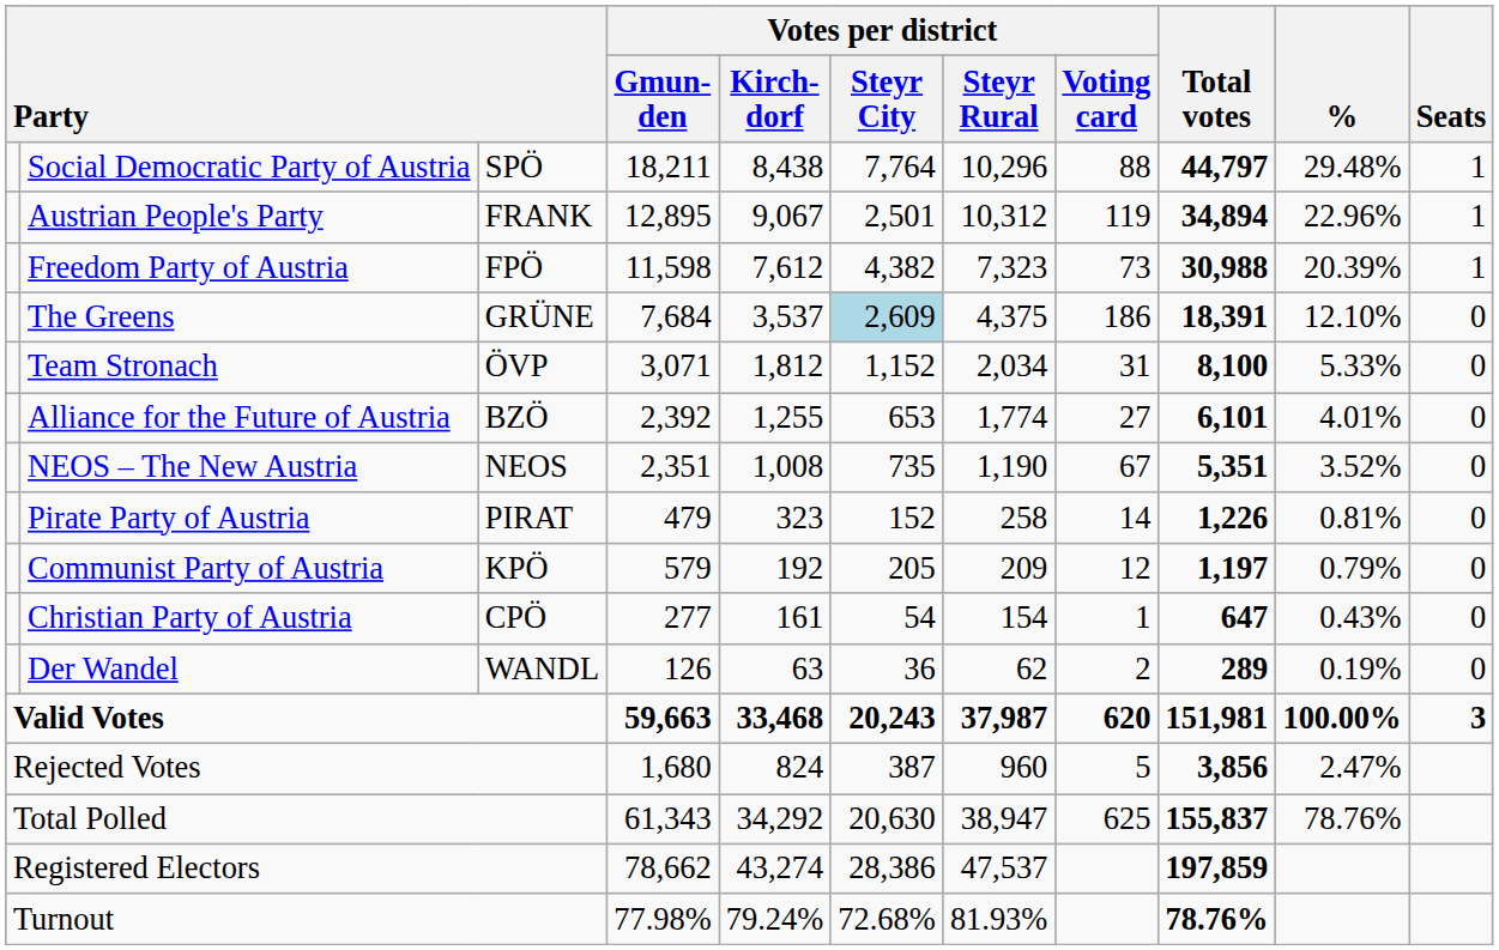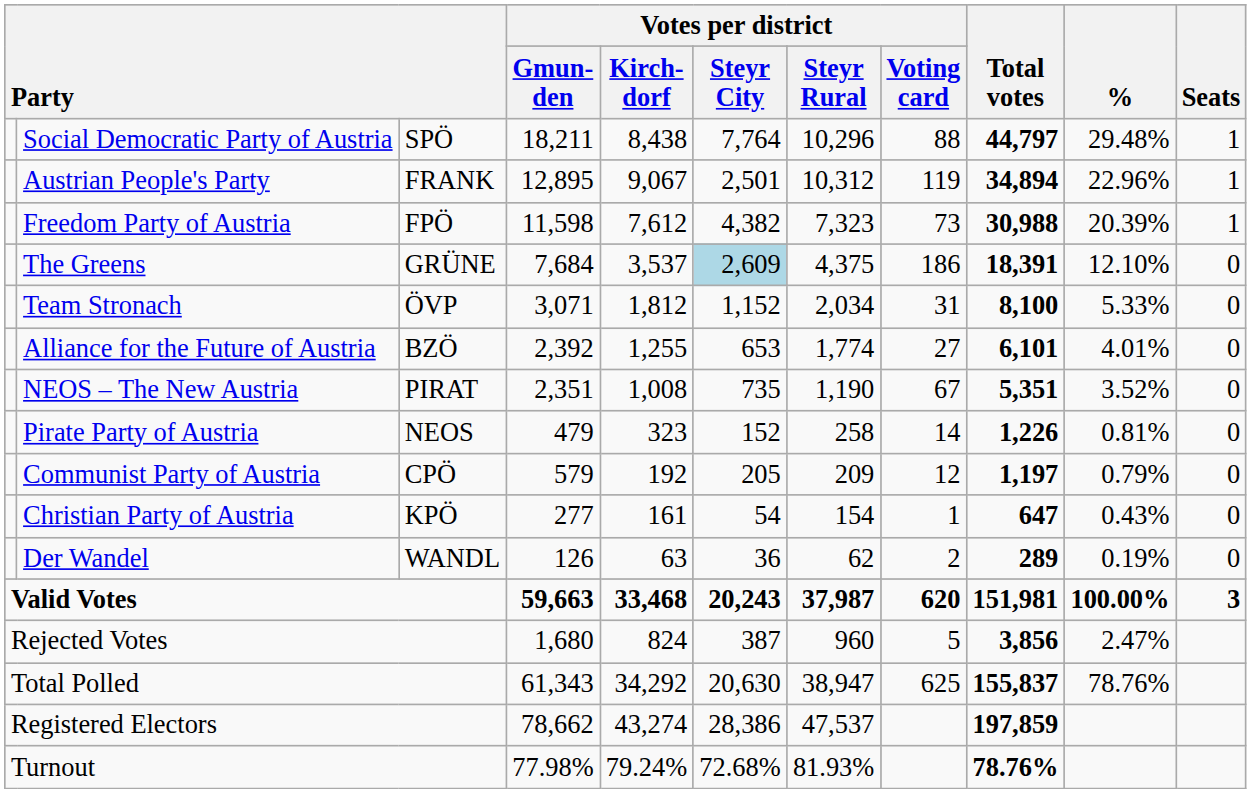NEOS – The New Austria | column 3: NEOS -> PIRAT
Pirate Party of Austria | column 3: PIRAT -> NEOS
Communist Party of Austria | column 3: KPÖ -> CPÖ
Christian Party of Austria | column 3: CPÖ -> KPÖ
